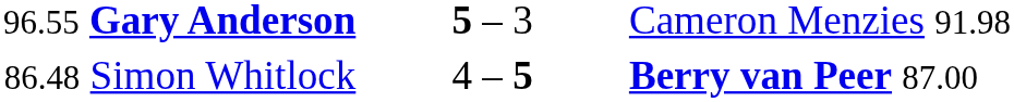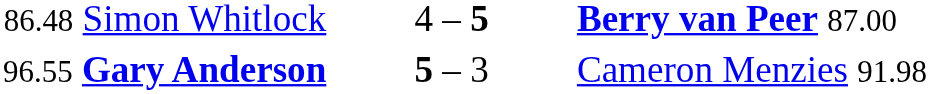rows swapped: 96.55 Gary Anderson <-> 86.48 Simon Whitlock
